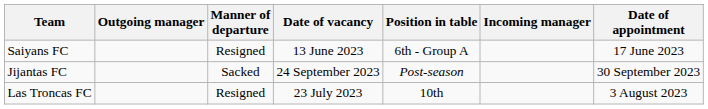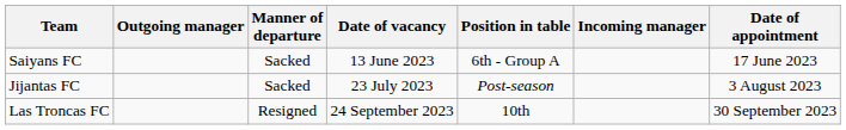Saiyans FC | Manner of departure: Resigned -> Sacked
Jijantas FC | Date of vacancy: 24 September 2023 -> 23 July 2023
Jijantas FC | Date of appointment: 30 September 2023 -> 3 August 2023
Las Troncas FC | Date of vacancy: 23 July 2023 -> 24 September 2023
Las Troncas FC | Date of appointment: 3 August 2023 -> 30 September 2023
